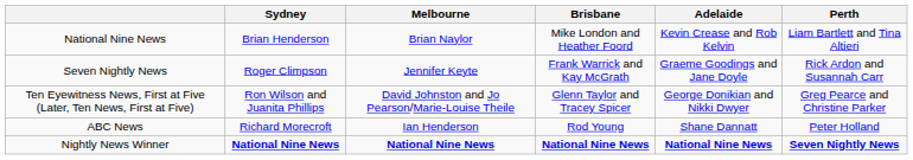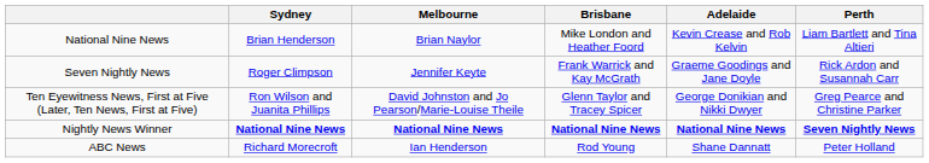rows swapped: ABC News <-> Nightly News Winner
